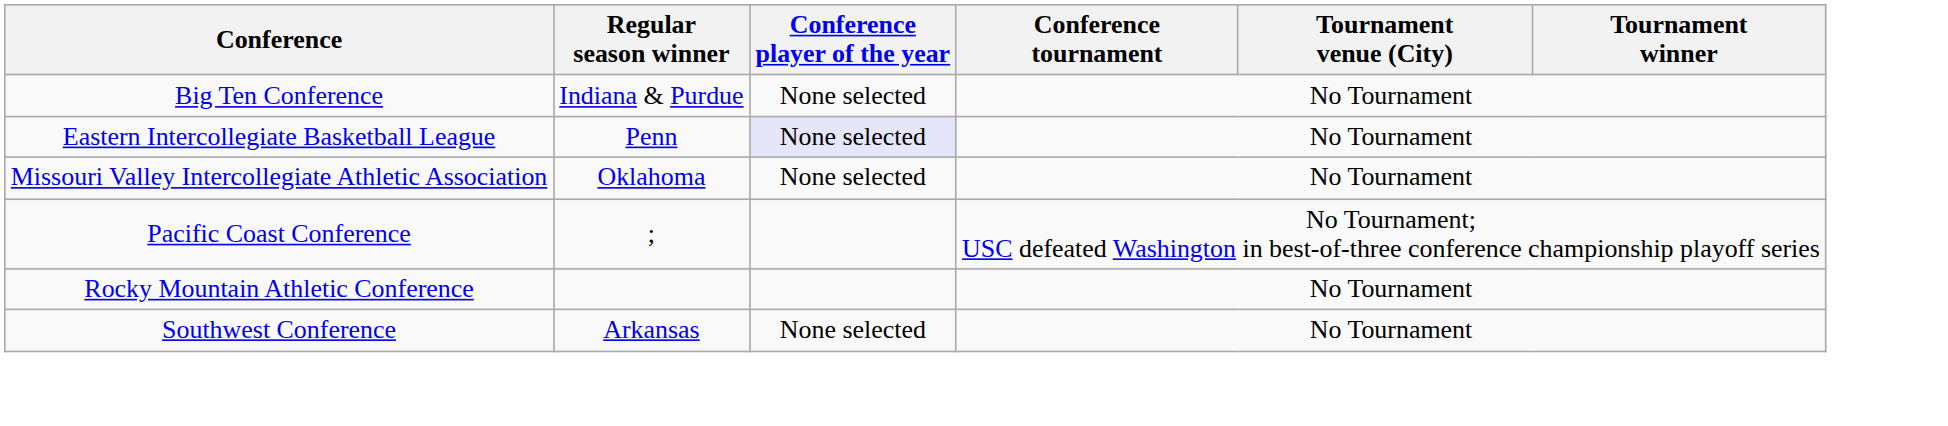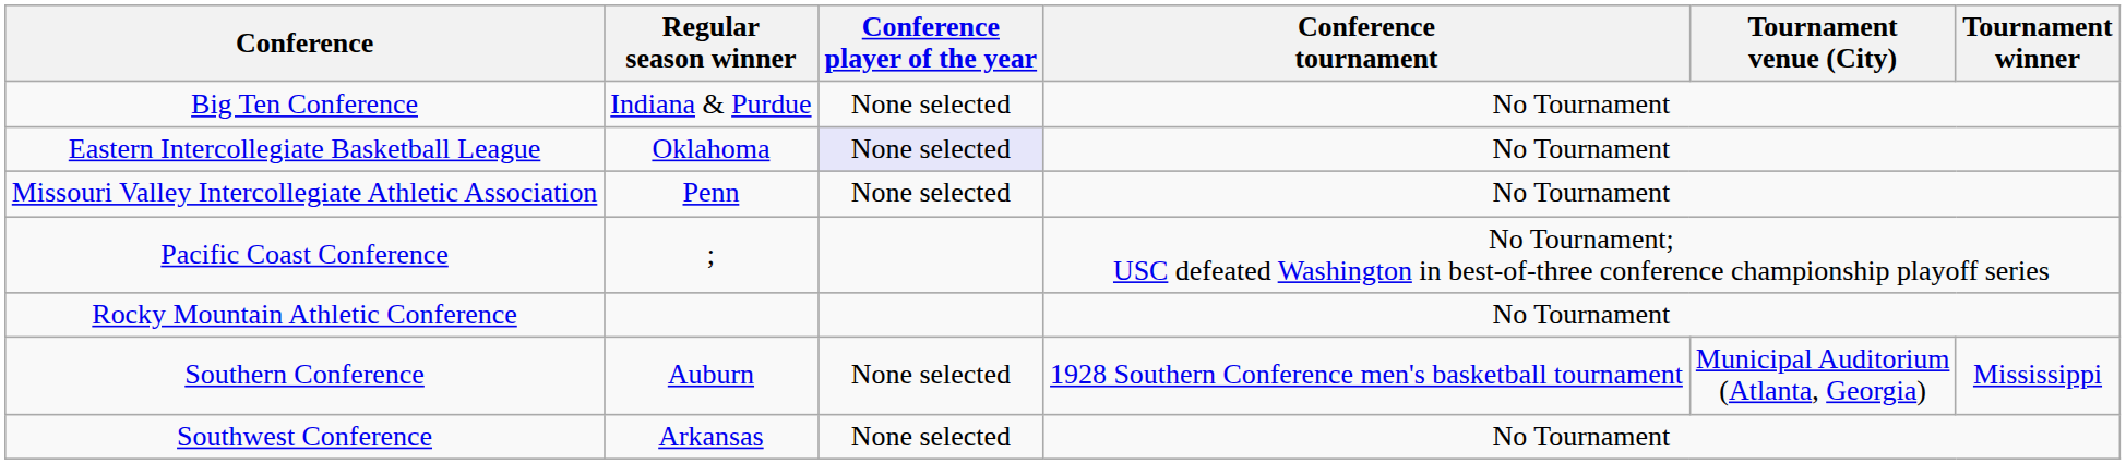Eastern Intercollegiate Basketball League | Regular season winner: Penn -> Oklahoma
Missouri Valley Intercollegiate Athletic Association | Regular season winner: Oklahoma -> Penn
+ row: Southern Conference | Auburn | None selected | 1928 Southern Conference men's basketball tournament | Municipal Auditorium (Atlanta, Georgia) | Mississippi
